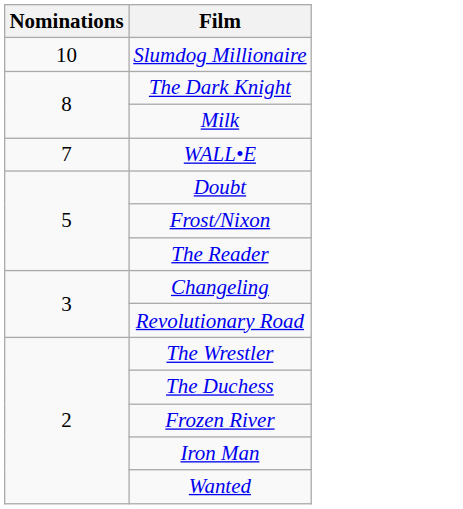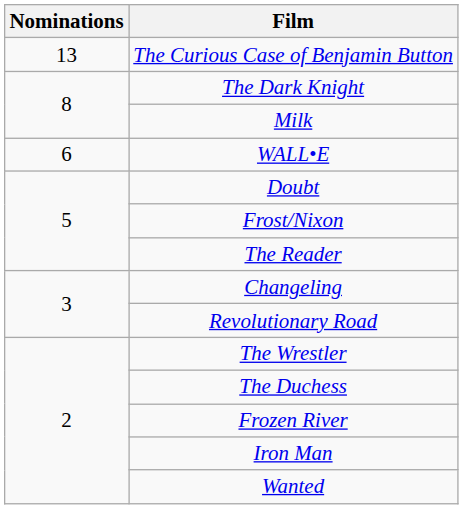+ row: 13 | The Curious Case of Benjamin Button
- row: 10 | Slumdog Millionaire
WALL•E | Nominations: 7 -> 6
